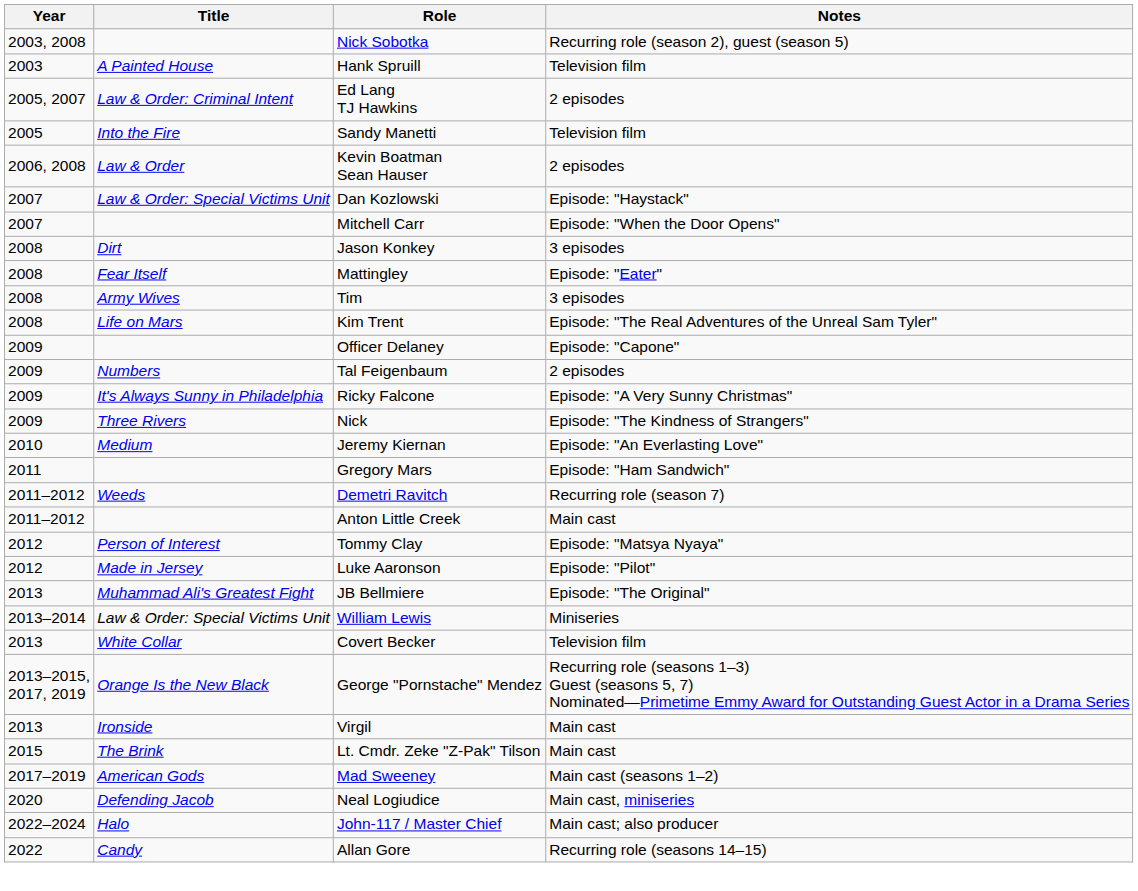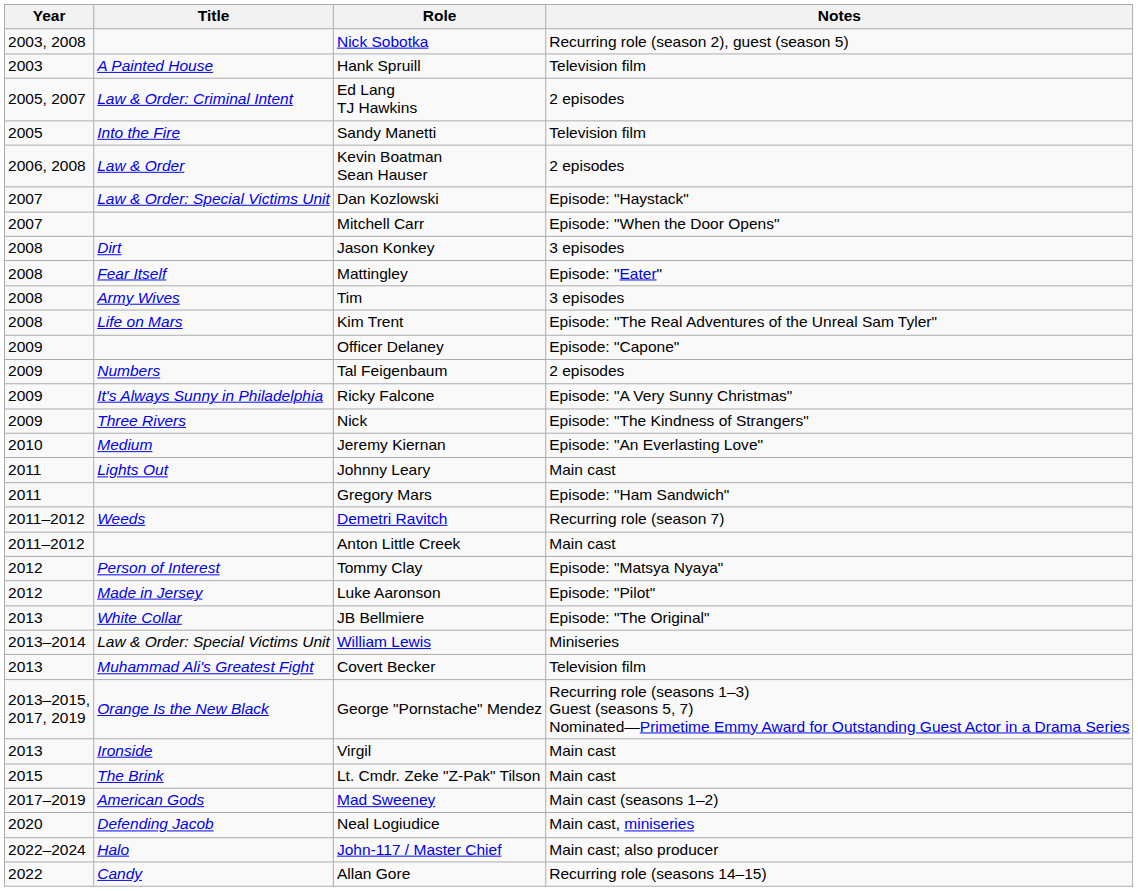+ row: 2011 | Lights Out | Johnny Leary | Main cast
JB Bellmiere | Title: Muhammad Ali's Greatest Fight -> White Collar
Covert Becker | Title: White Collar -> Muhammad Ali's Greatest Fight
